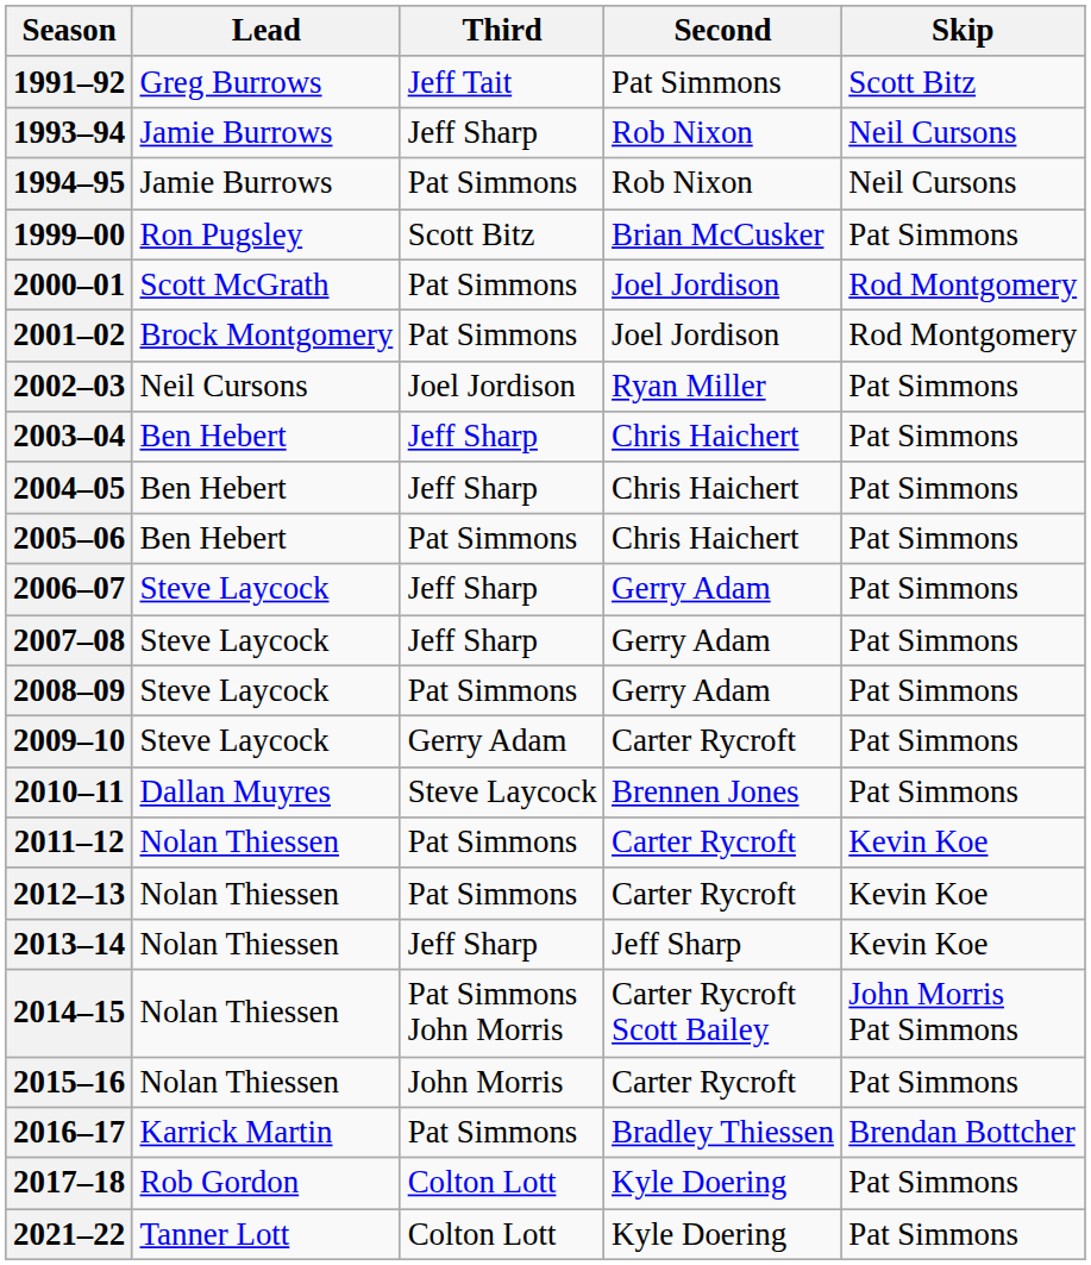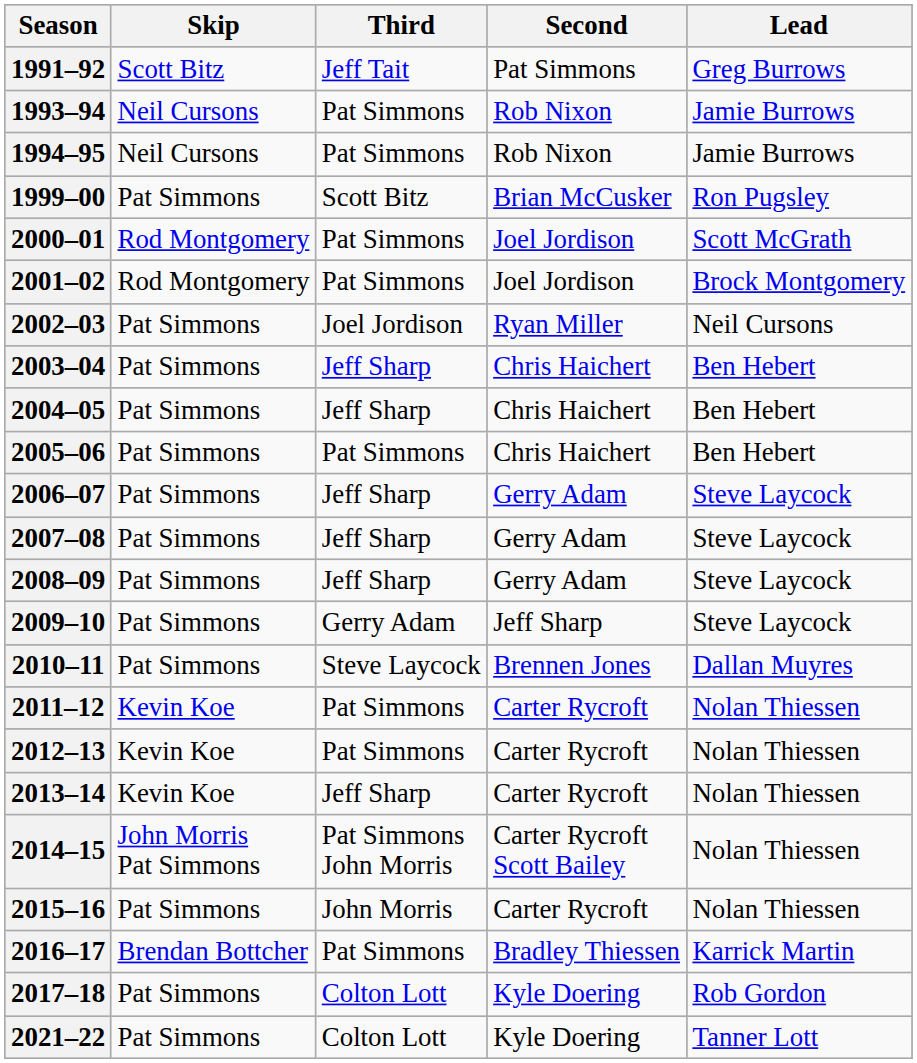columns swapped: Skip <-> Lead
1993–94 | Third: Jeff Sharp -> Pat Simmons
2008–09 | Third: Pat Simmons -> Jeff Sharp
2009–10 | Second: Carter Rycroft -> Jeff Sharp
2013–14 | Second: Jeff Sharp -> Carter Rycroft
